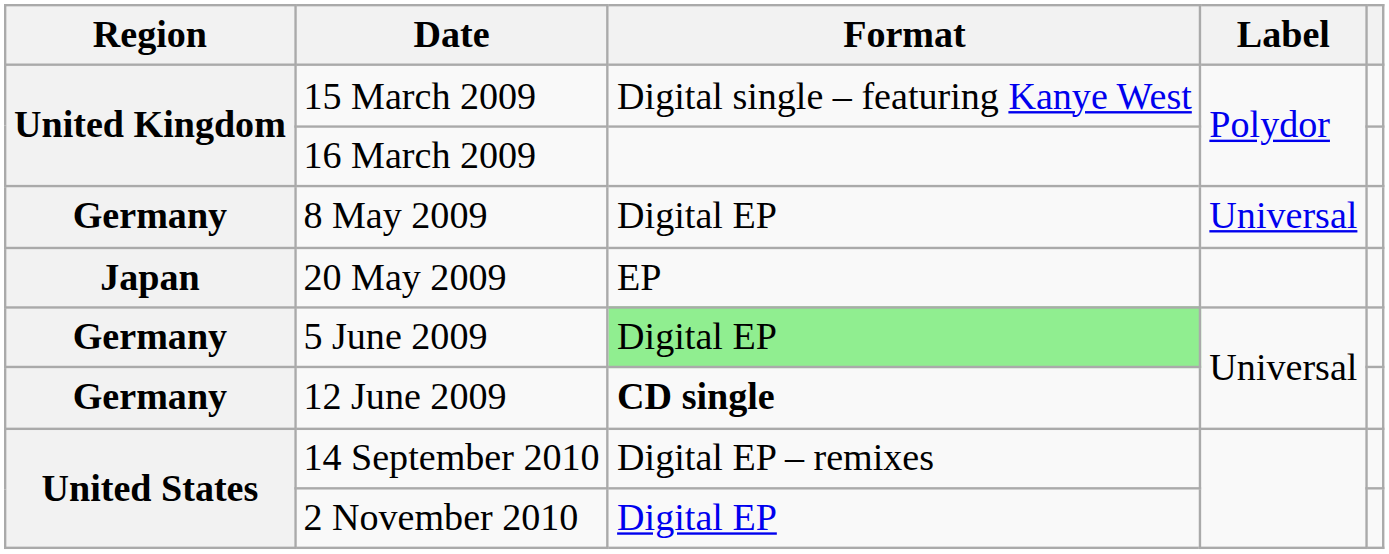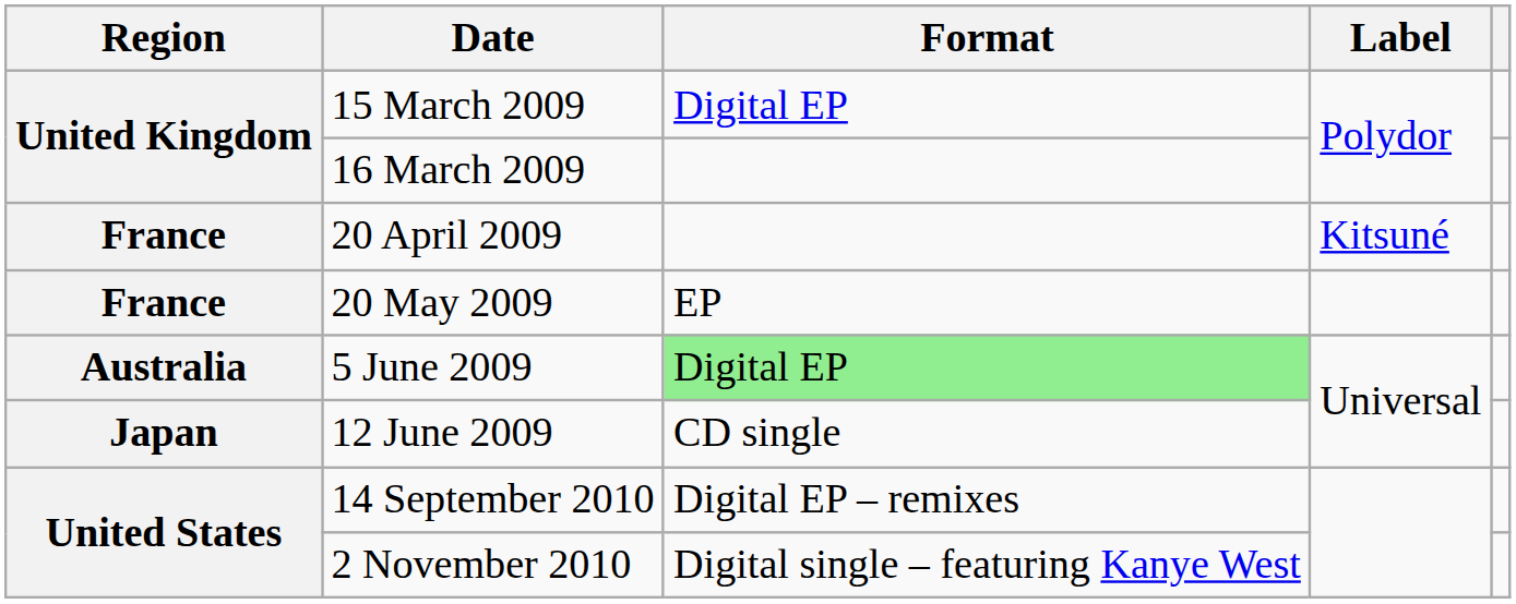15 March 2009 | Format: Digital single – featuring Kanye West -> Digital EP
+ row: France | 20 April 2009 | Kitsuné
- row: Germany | 8 May 2009 | Digital EP | Universal
20 May 2009 | Region: Japan -> France
5 June 2009 | Region: Germany -> Australia
12 June 2009 | Region: Germany -> Japan
12 June 2009 | Format: bold -> normal
2 November 2010 | Format: Digital EP -> Digital single – featuring Kanye West
